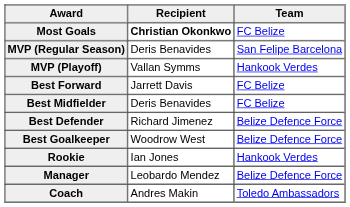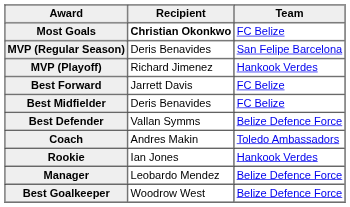MVP (Playoff) | Recipient: Vallan Symms -> Richard Jimenez
Best Defender | Recipient: Richard Jimenez -> Vallan Symms
rows swapped: Best Goalkeeper <-> Coach
